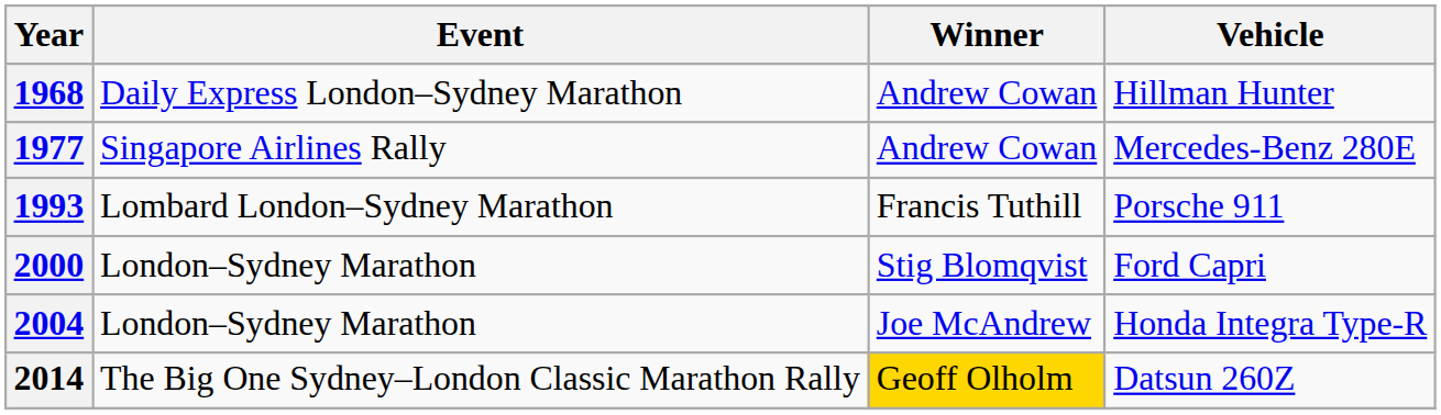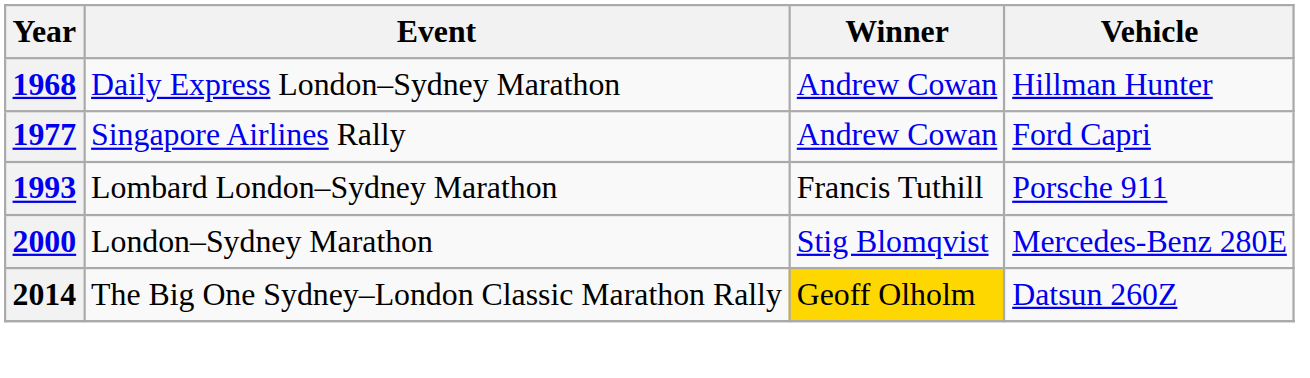1977 | Vehicle: Mercedes-Benz 280E -> Ford Capri
2000 | Vehicle: Ford Capri -> Mercedes-Benz 280E
- row: 2004 | London–Sydney Marathon | Joe McAndrew | Honda Integra Type-R
